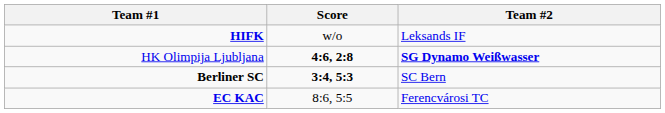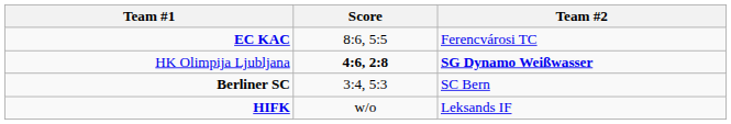rows swapped: EC KAC <-> HIFK
Berliner SC | Score: bold -> normal
